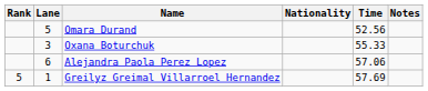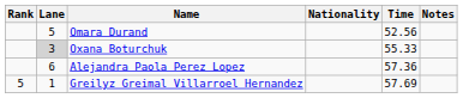Oxana Boturchuk | Lane: no background -> lightgrey background
Alejandra Paola Perez Lopez | Time: 57.06 -> 57.36
